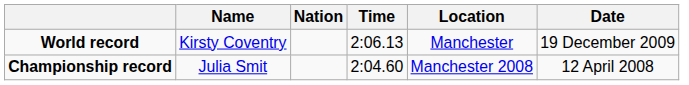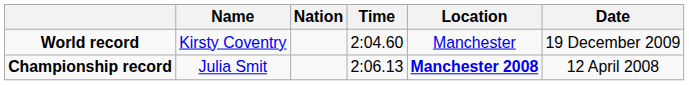World record | Time: 2:06.13 -> 2:04.60
Championship record | Time: 2:04.60 -> 2:06.13
Championship record | Location: normal -> bold
